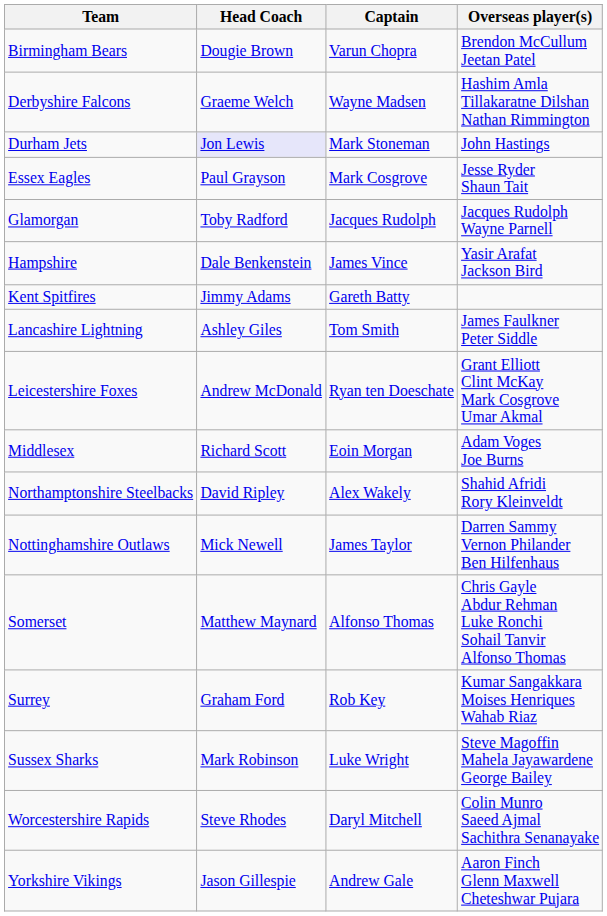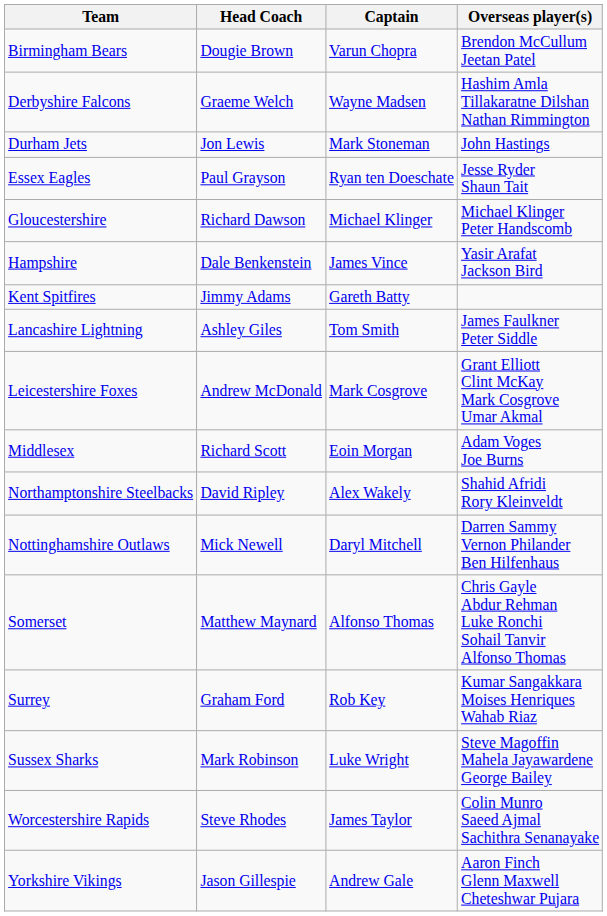Durham Jets | Head Coach: lavender background -> no background
Essex Eagles | Captain: Mark Cosgrove -> Ryan ten Doeschate
- row: Glamorgan | Toby Radford | Jacques Rudolph | Jacques Rudolph Wayne Parnell
+ row: Gloucestershire | Richard Dawson | Michael Klinger | Michael Klinger Peter Handscomb
Leicestershire Foxes | Captain: Ryan ten Doeschate -> Mark Cosgrove
Nottinghamshire Outlaws | Captain: James Taylor -> Daryl Mitchell
Worcestershire Rapids | Captain: Daryl Mitchell -> James Taylor
